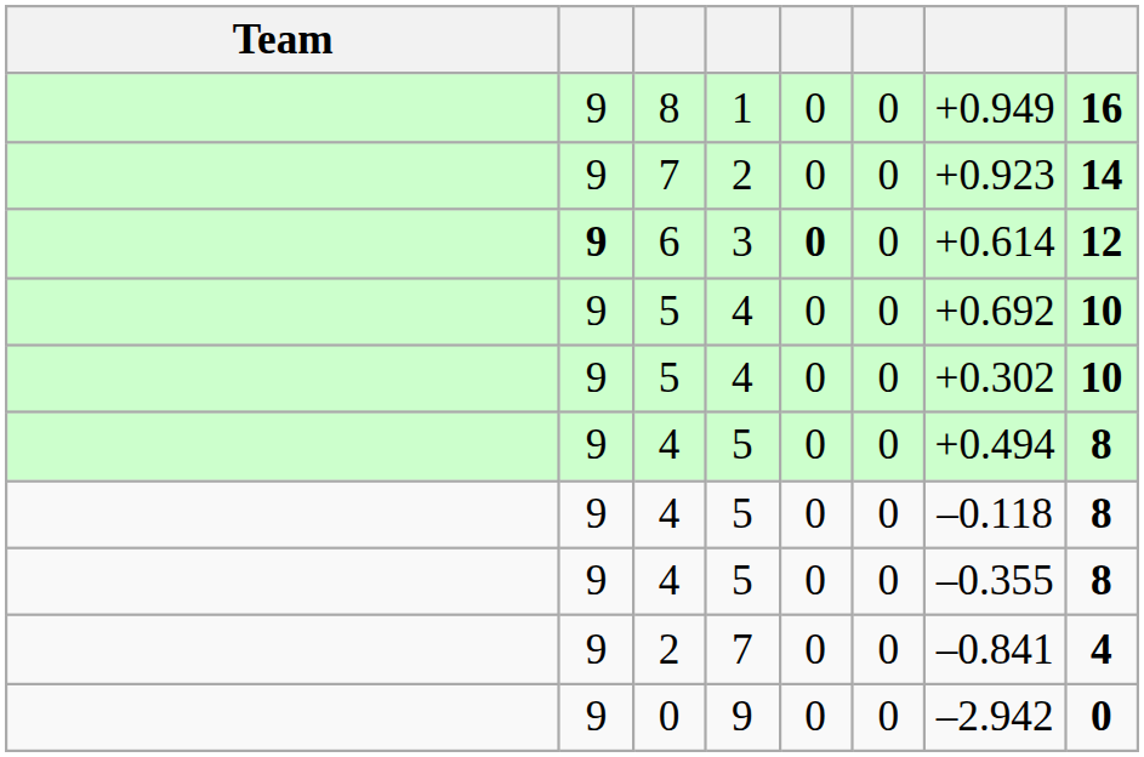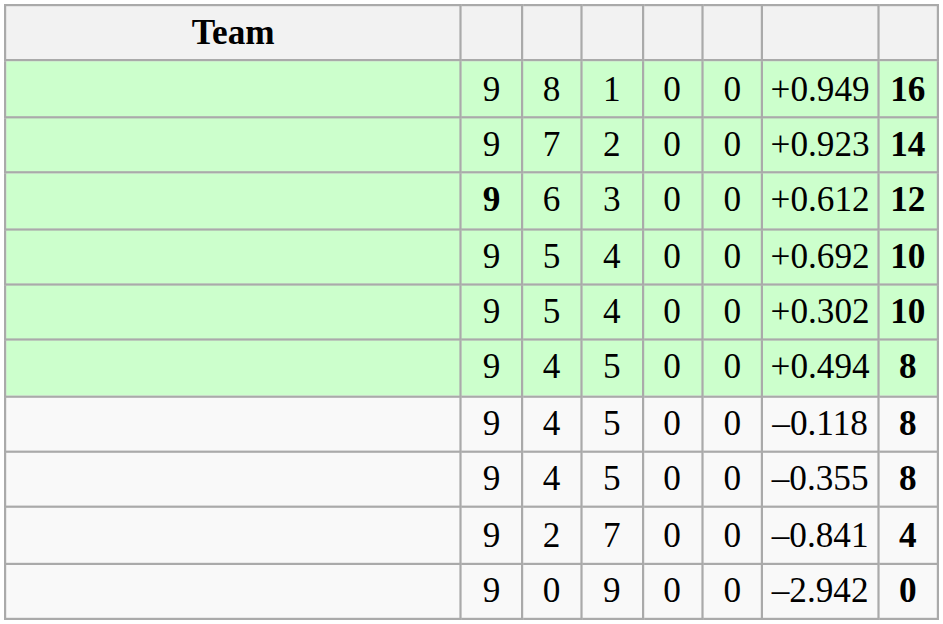6 | column 5: bold -> normal
6 | column 7: +0.614 -> +0.612
